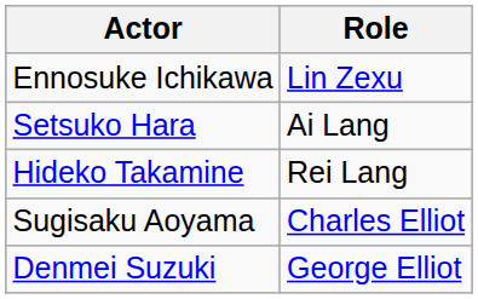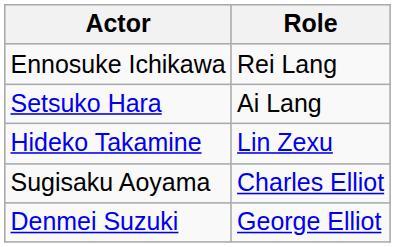Ennosuke Ichikawa | Role: Lin Zexu -> Rei Lang
Hideko Takamine | Role: Rei Lang -> Lin Zexu
